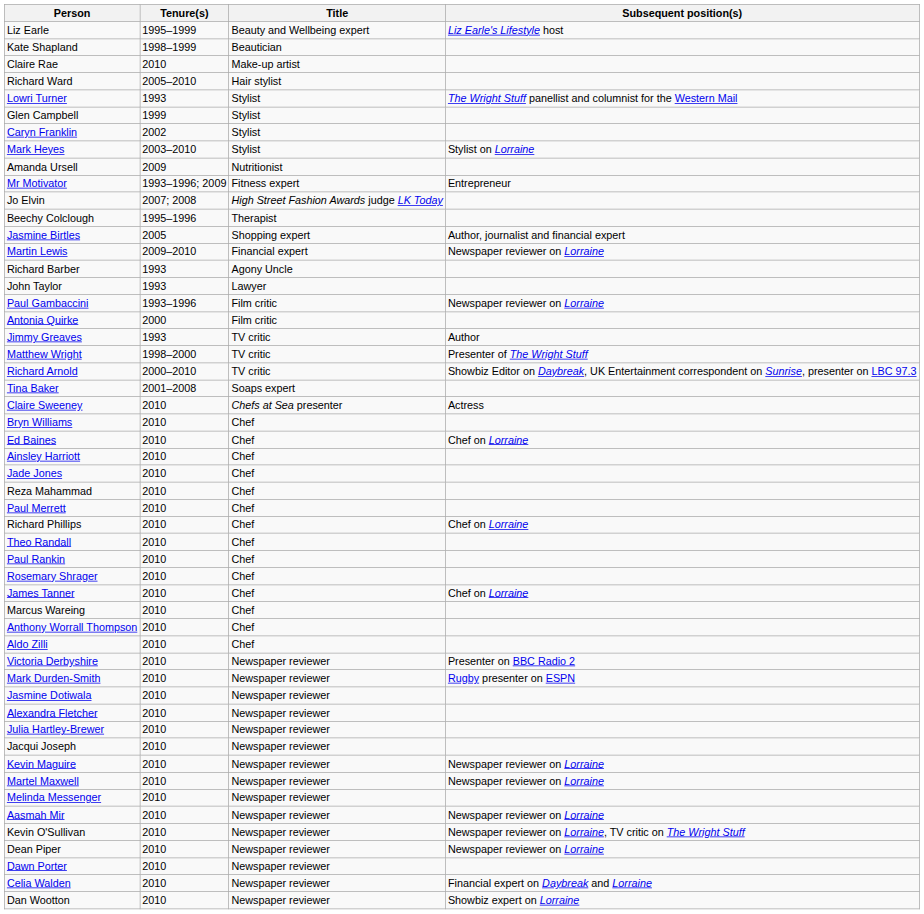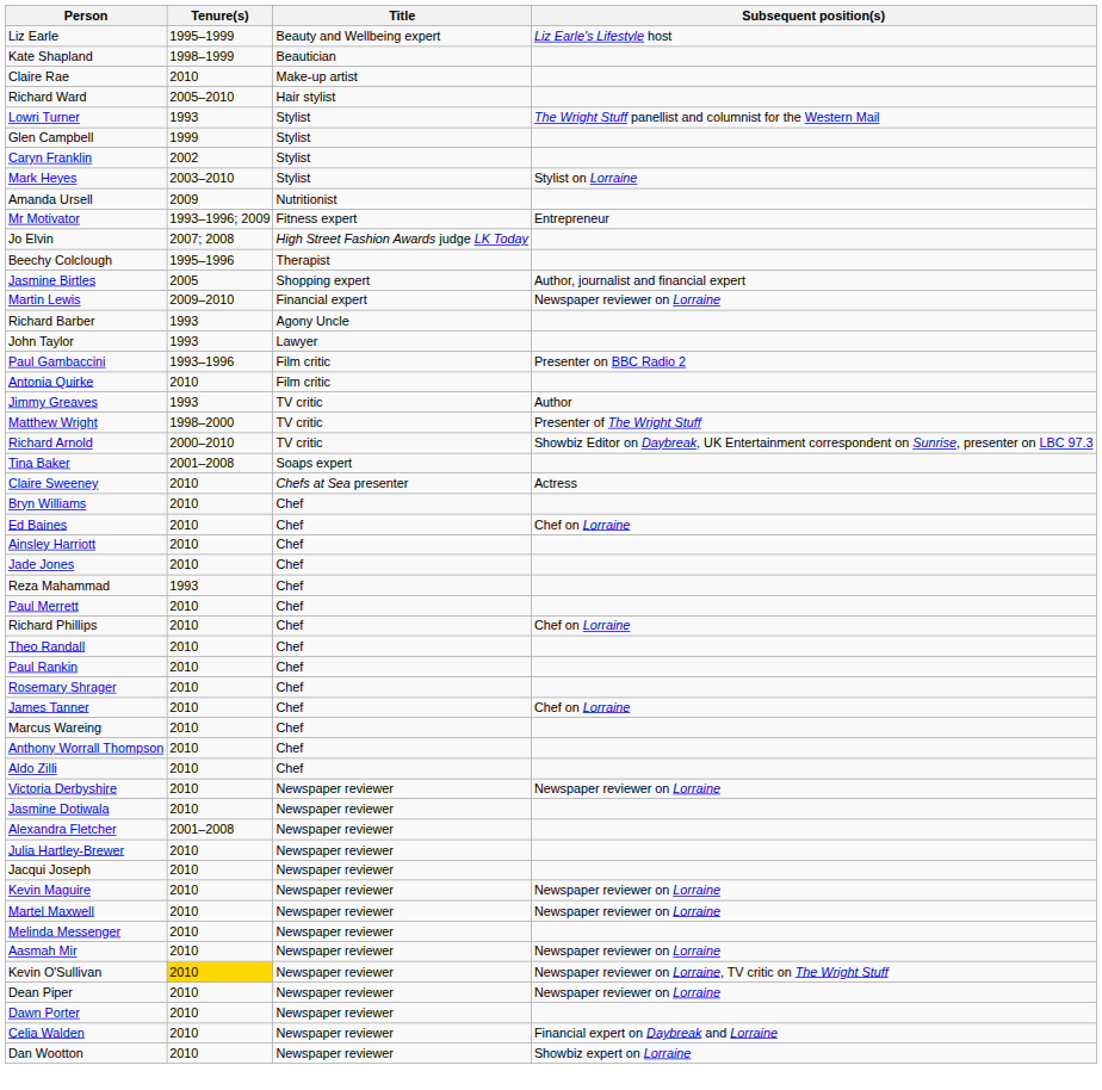Paul Gambaccini | Subsequent position(s): Newspaper reviewer on Lorraine -> Presenter on BBC Radio 2
Antonia Quirke | Tenure(s): 2000 -> 2010
Reza Mahammad | Tenure(s): 2010 -> 1993
Victoria Derbyshire | Subsequent position(s): Presenter on BBC Radio 2 -> Newspaper reviewer on Lorraine
- row: Mark Durden-Smith | 2010 | Newspaper reviewer | Rugby presenter on ESPN
Alexandra Fletcher | Tenure(s): 2010 -> 2001–2008
Kevin O'Sullivan | Tenure(s): no background -> gold background
